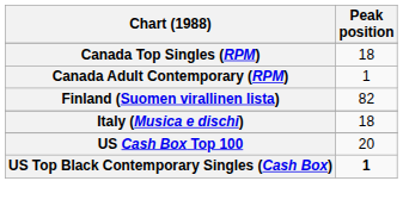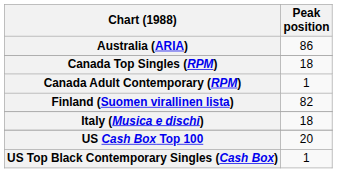+ row: Australia (ARIA) | 86
US Top Black Contemporary Singles (Cash Box) | Peak position: bold -> normal
